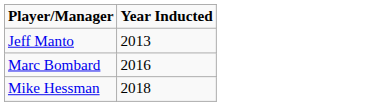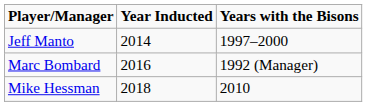+ column: Years with the Bisons | 1997–2000 | 1992 (Manager) | 2010
Jeff Manto | Year Inducted: 2013 -> 2014
